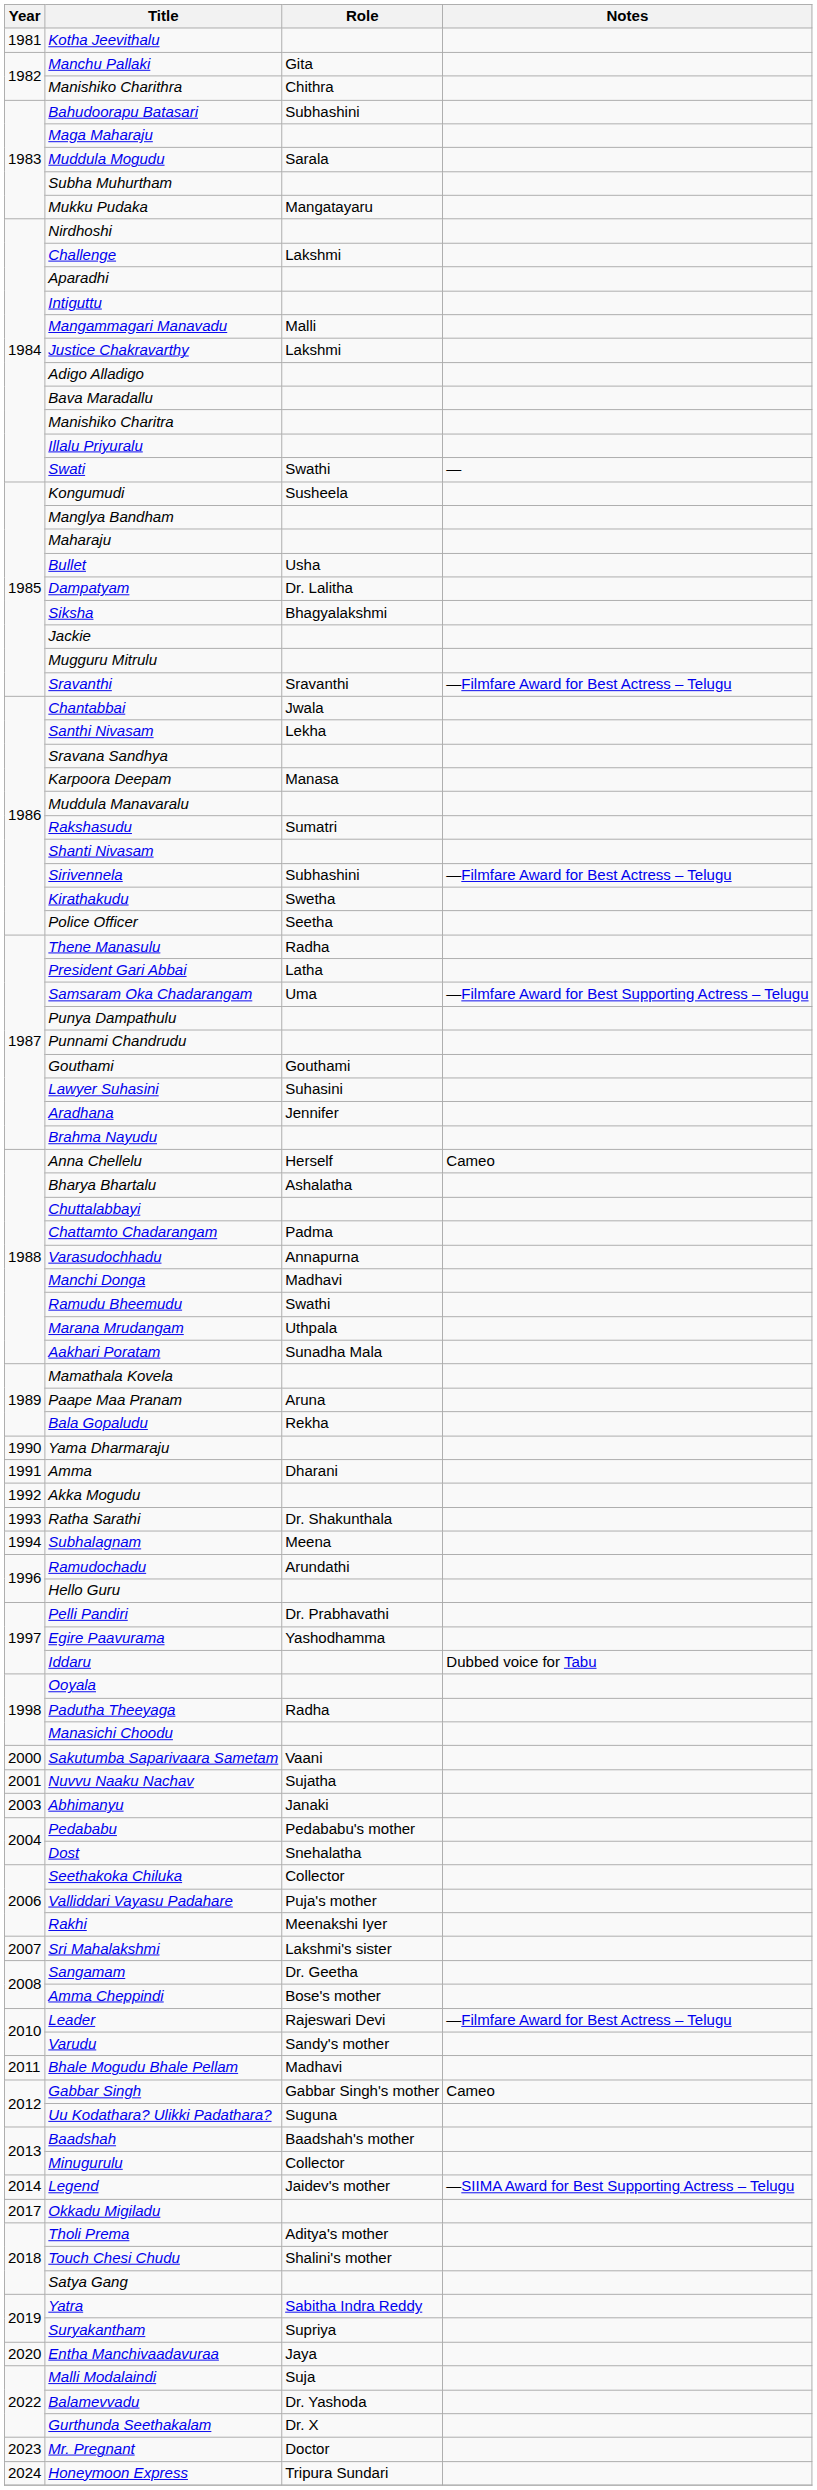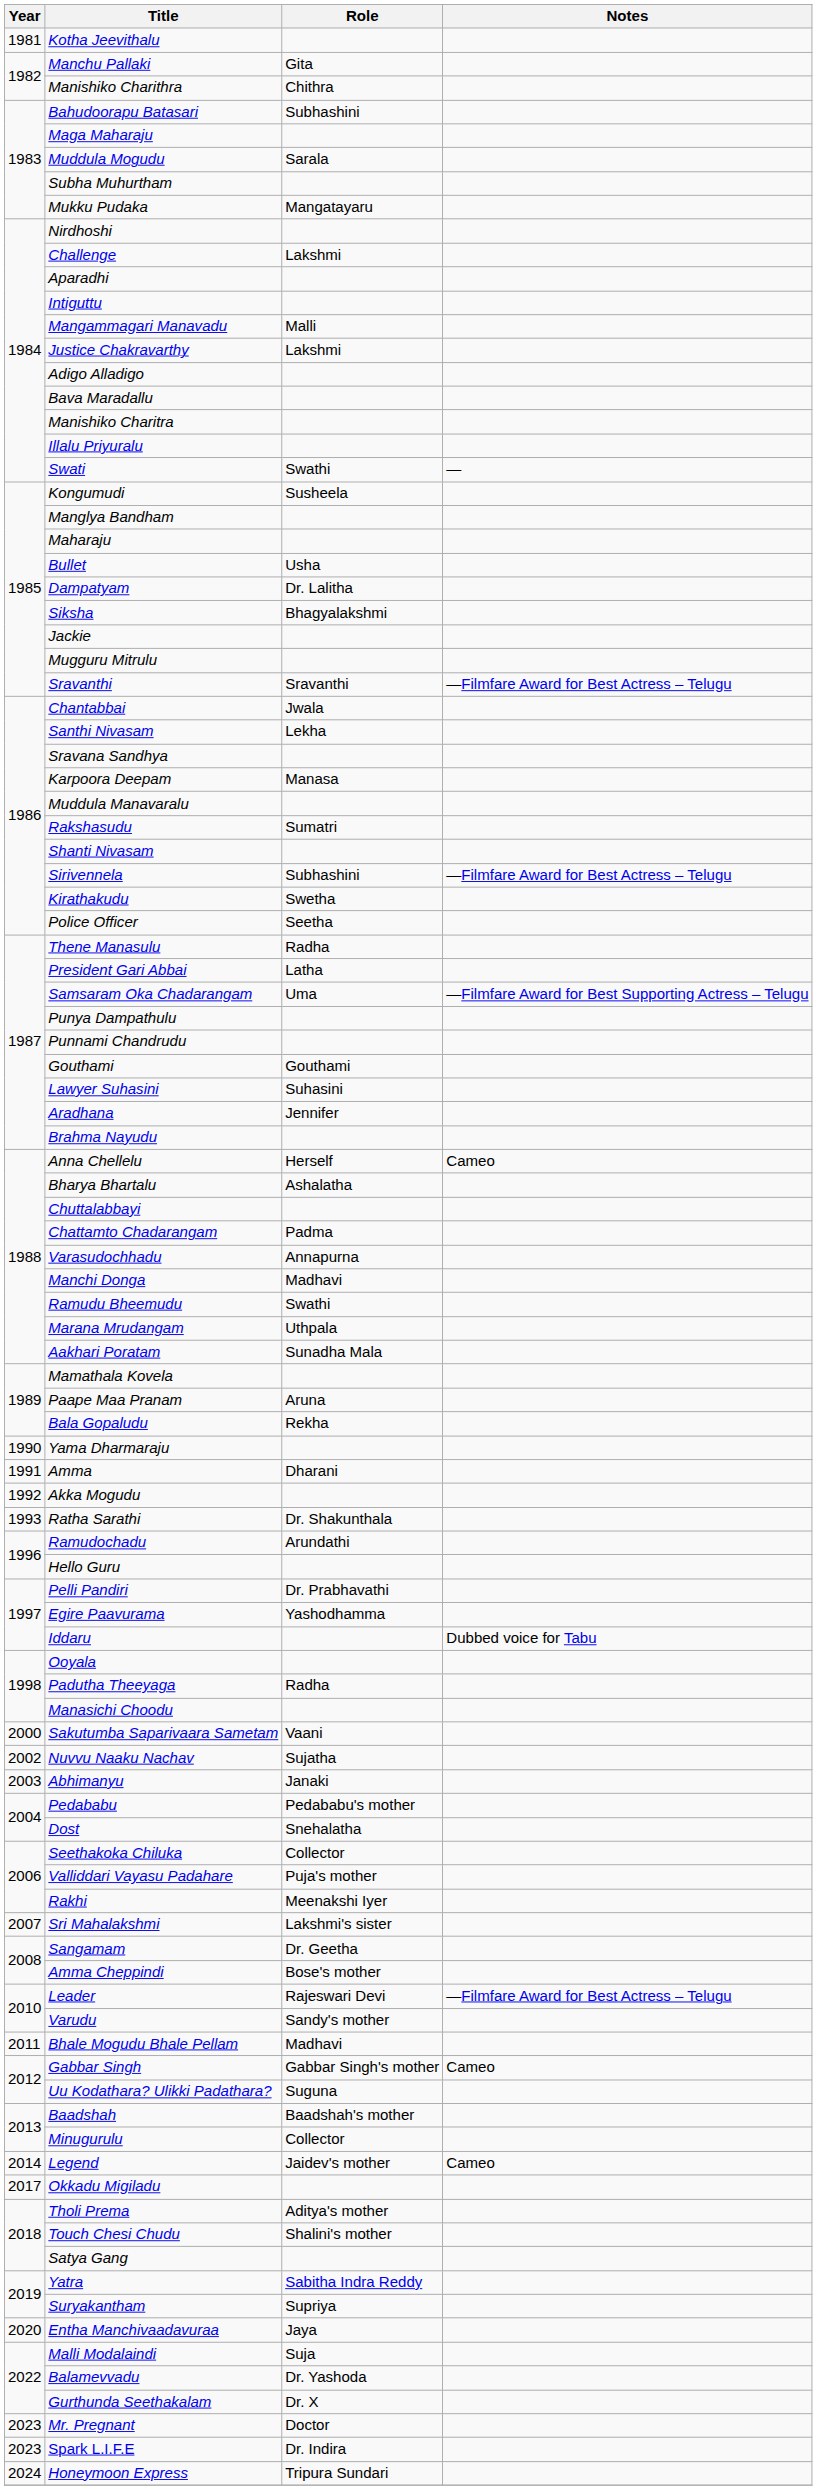- row: 1994 | Subhalagnam | Meena
Nuvvu Naaku Nachav | Year: 2001 -> 2002
Legend | Notes: —SIIMA Award for Best Supporting Actress – Telugu -> Cameo
+ row: 2023 | Spark L.I.F.E | Dr. Indira
